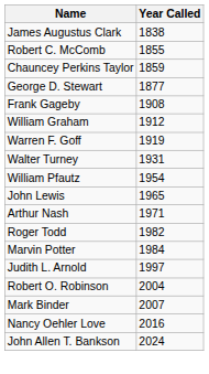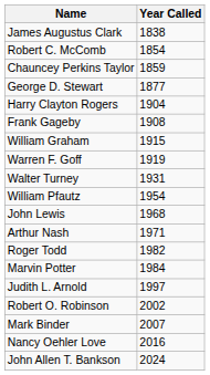Robert C. McComb | Year Called: 1855 -> 1854
+ row: Harry Clayton Rogers | 1904
William Graham | Year Called: 1912 -> 1915
John Lewis | Year Called: 1965 -> 1968
Robert O. Robinson | Year Called: 2004 -> 2002
